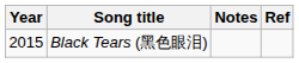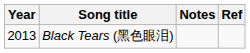Black Tears (黑色眼泪) | Year: 2015 -> 2013
